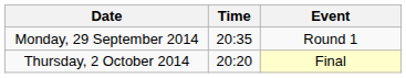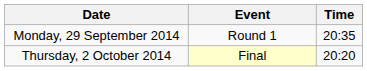columns swapped: Time <-> Event
